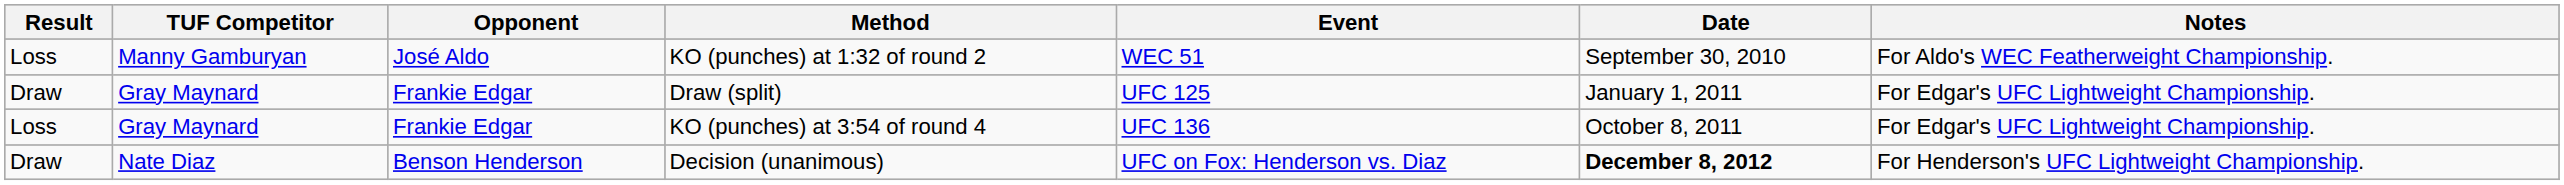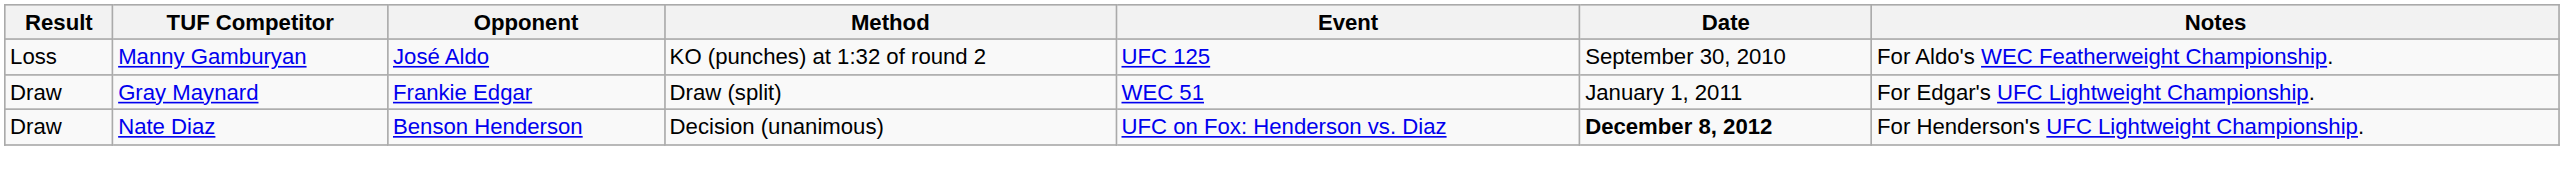KO (punches) at 1:32 of round 2 | Event: WEC 51 -> UFC 125
Draw (split) | Event: UFC 125 -> WEC 51
- row: Loss | Gray Maynard | Frankie Edgar | KO (punches) at 3:54 of round 4 | UFC 136 | October 8, 2011 | For Edgar's UFC Lightweight Championship.
